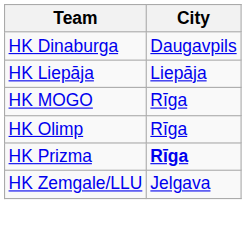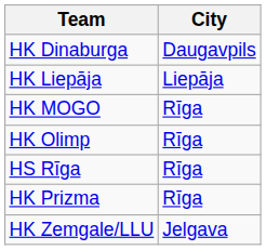+ row: HS Rīga | Rīga
HK Prizma | City: bold -> normal
